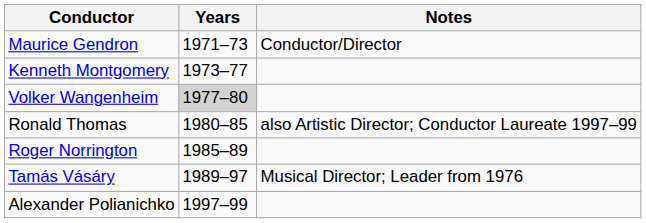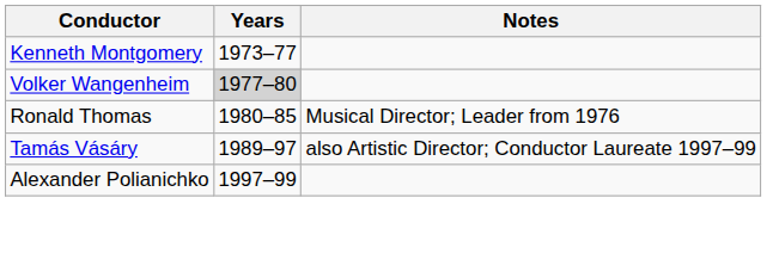- row: Maurice Gendron | 1971–73 | Conductor/Director
Ronald Thomas | Notes: also Artistic Director; Conductor Laureate 1997–99 -> Musical Director; Leader from 1976
- row: Roger Norrington | 1985–89
Tamás Vásáry | Notes: Musical Director; Leader from 1976 -> also Artistic Director; Conductor Laureate 1997–99
